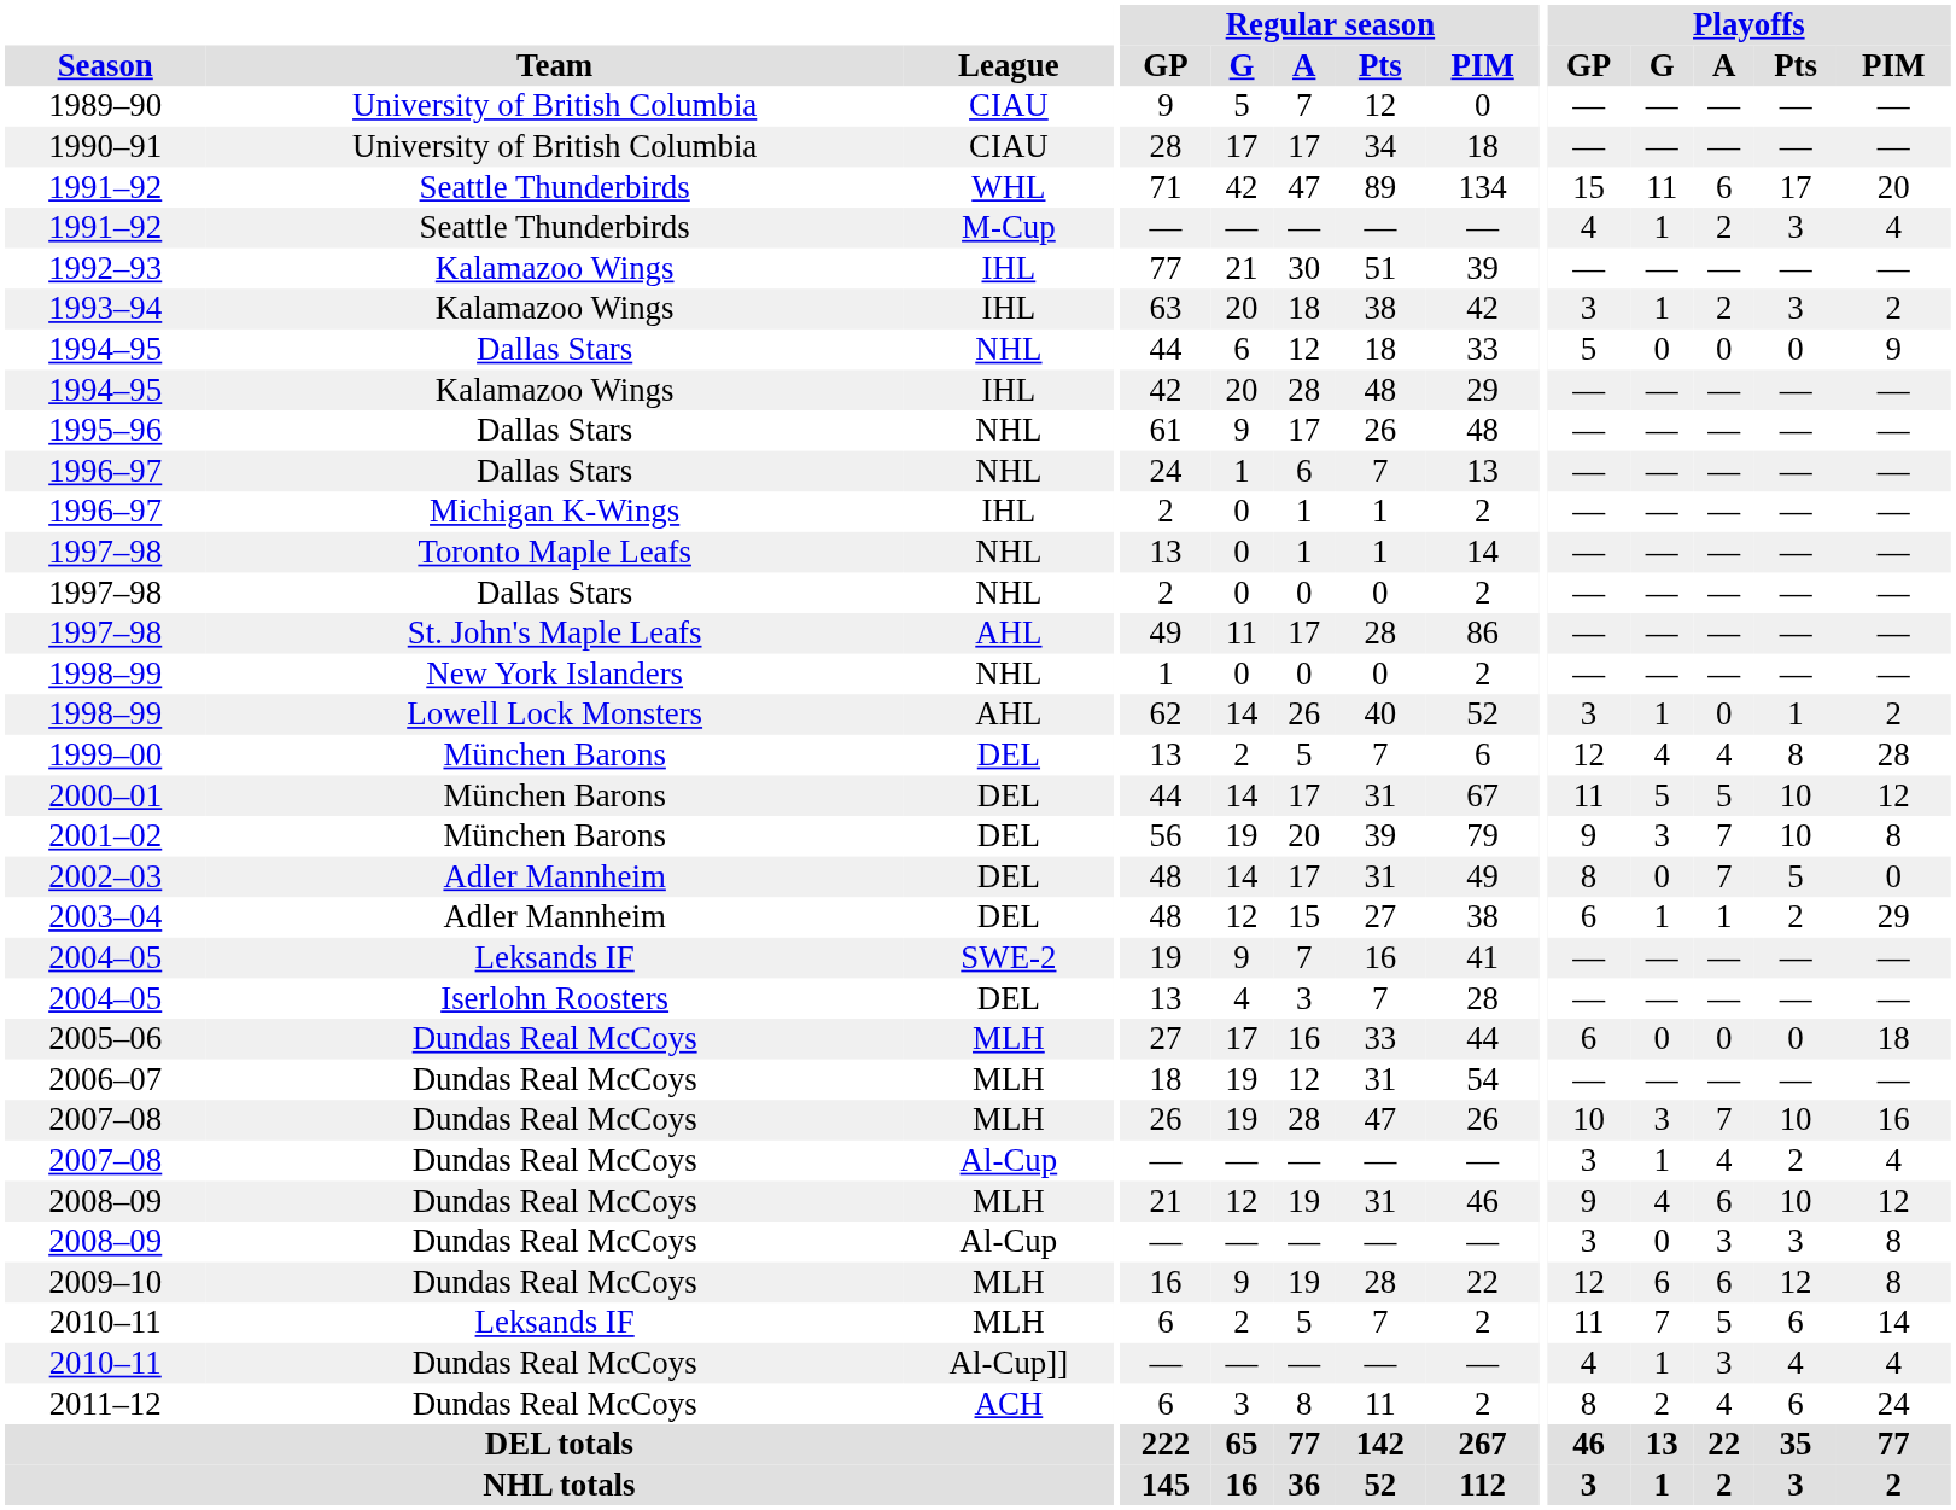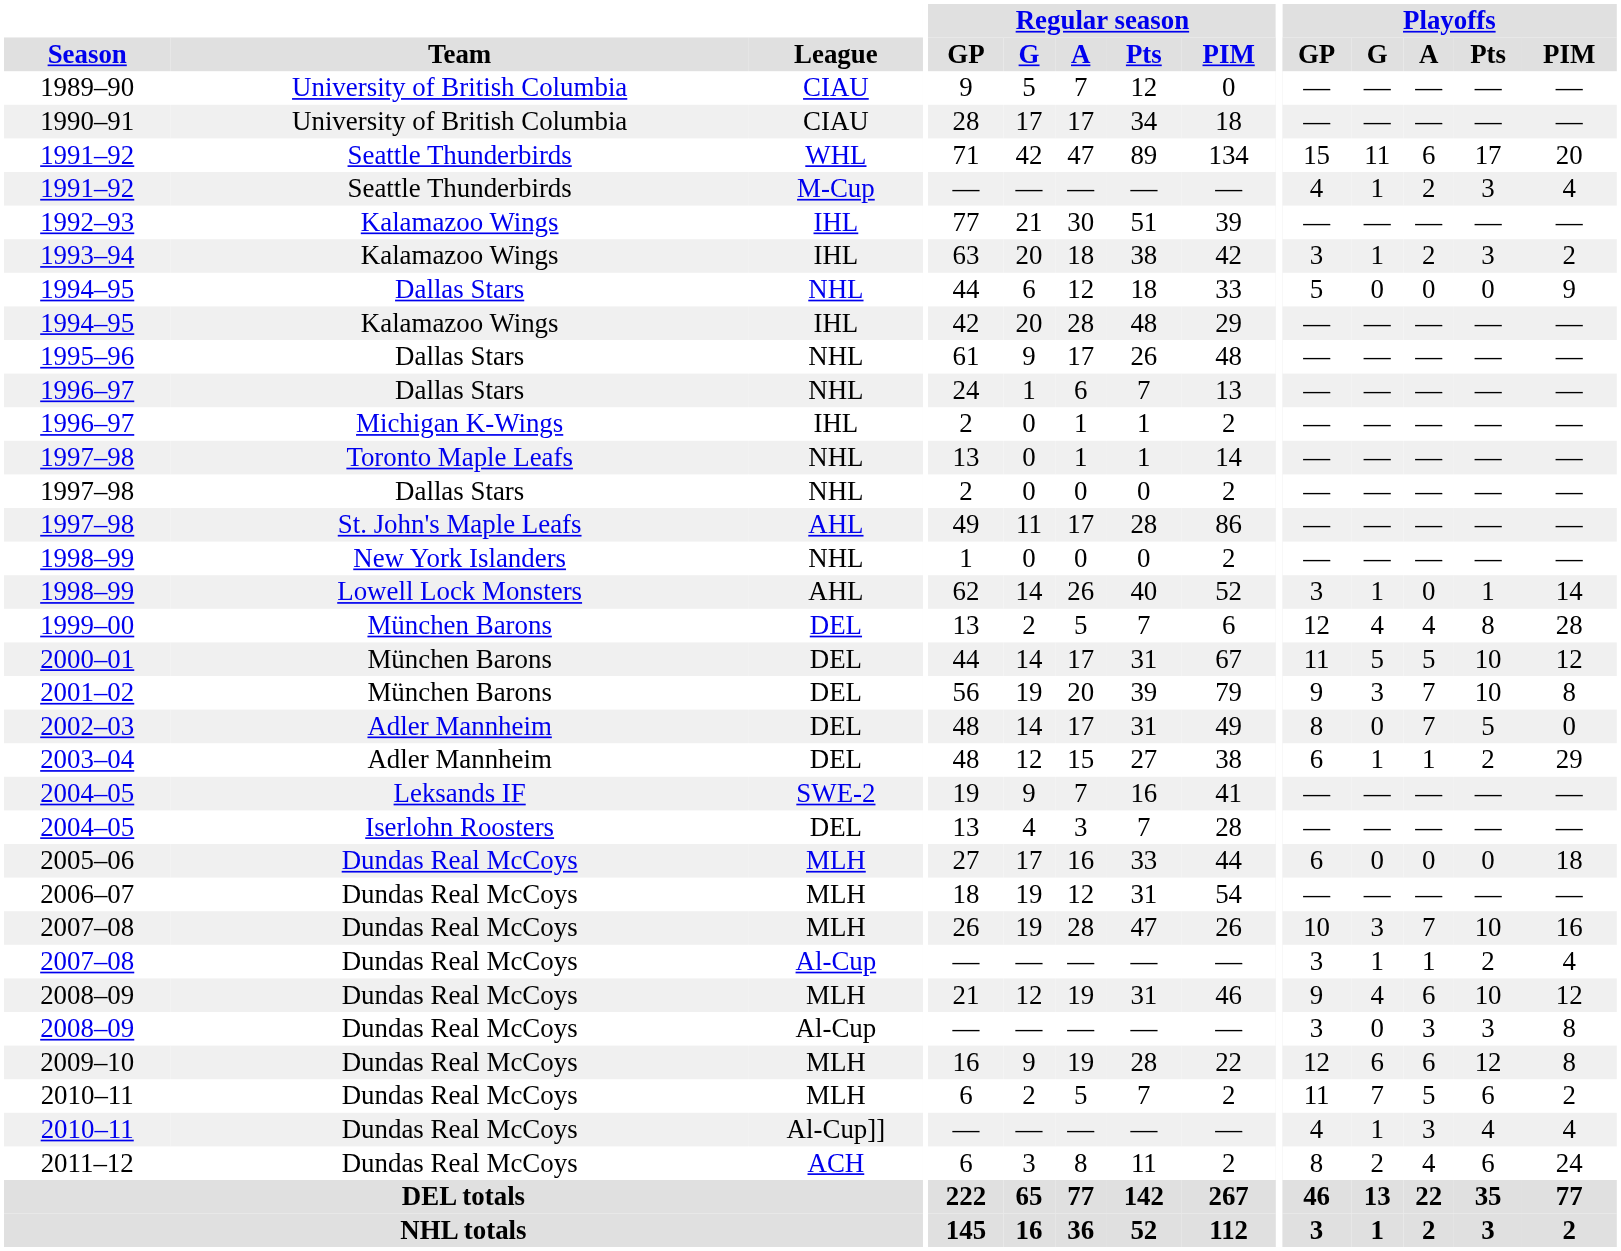1998–99 / AHL | Playoffs / PIM: 2 -> 14
2007–08 / Al-Cup | Playoffs / A: 4 -> 1
2010–11 / MLH | Team: Leksands IF -> Dundas Real McCoys
2010–11 / MLH | Playoffs / PIM: 14 -> 2
